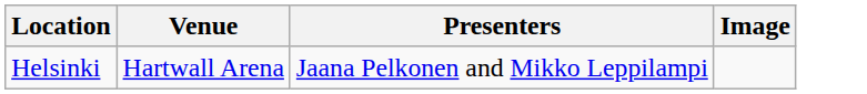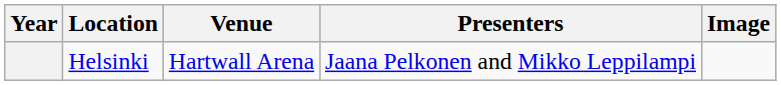+ column: Year
